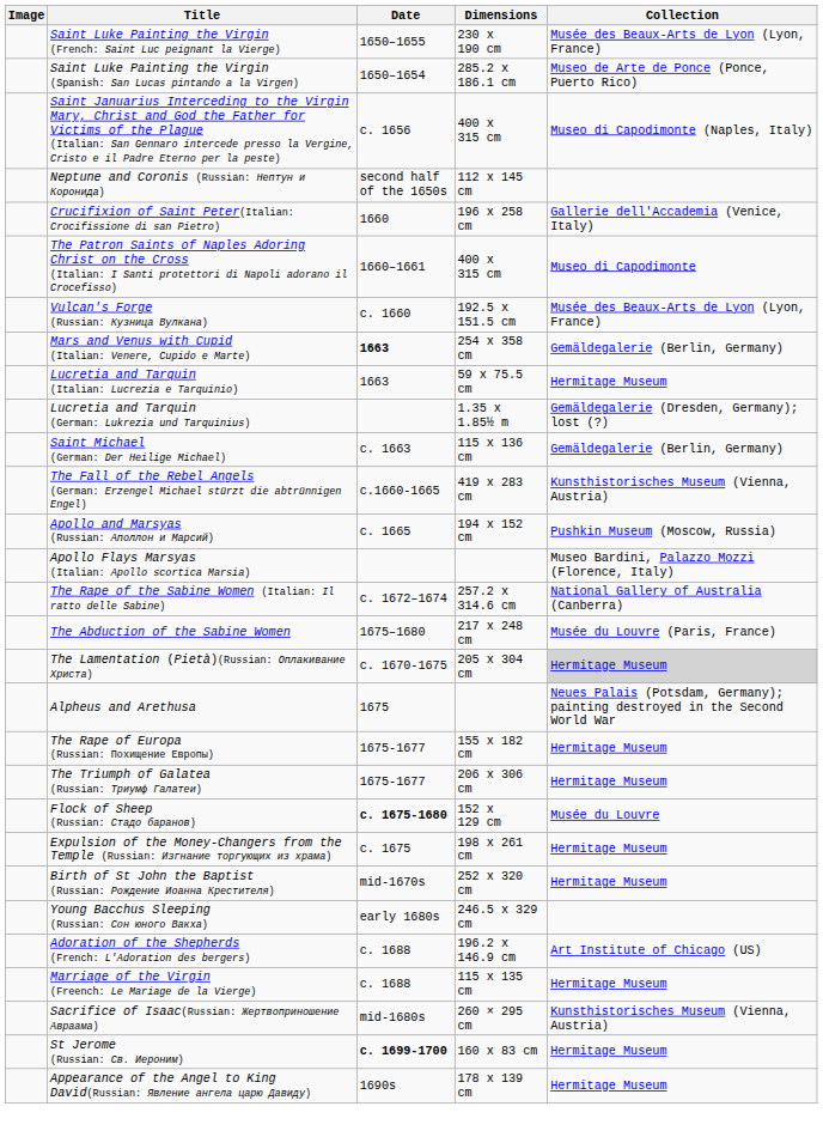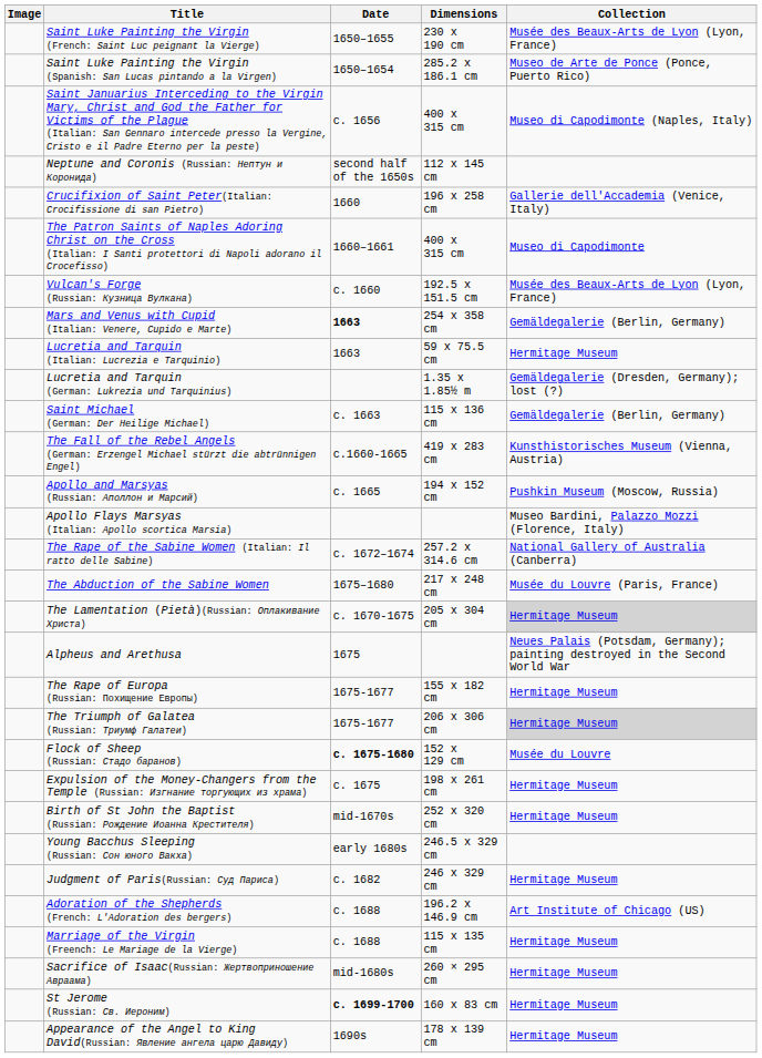The Triumph of Galatea (Russian: Триумф Галатеи) | Collection: no background -> lightgrey background
+ row: Judgment of Paris(Russian: Суд Париса) | c. 1682 | 246 x 329 cm | Hermitage Museum
Sacrifice of Isaac(Russian: Жертвоприношение Авраама) | Collection: Kunsthistorisches Museum (Vienna, Austria) -> Hermitage Museum
